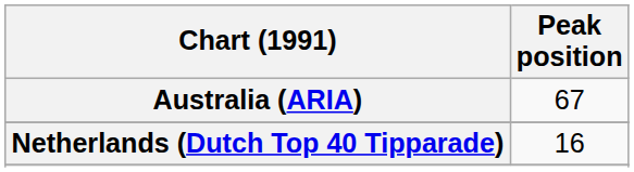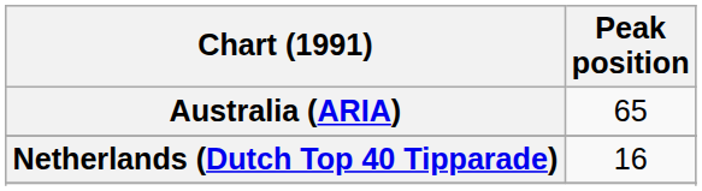Australia (ARIA) | Peak position: 67 -> 65
